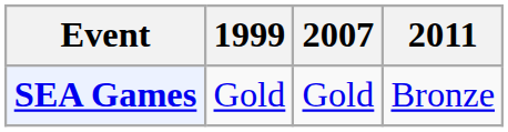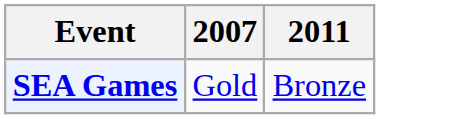- column: 1999 | Gold
